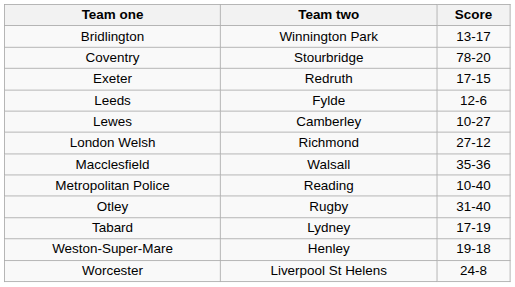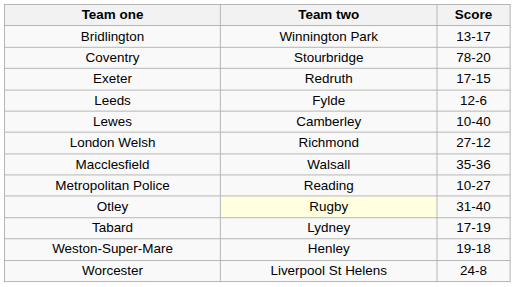Lewes | Score: 10-27 -> 10-40
Metropolitan Police | Score: 10-40 -> 10-27
Otley | Team two: no background -> lightyellow background
